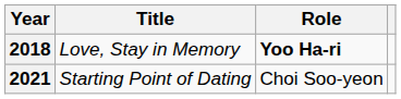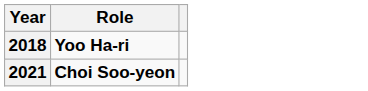- column: Title | Love, Stay in Memory | Starting Point of Dating
2021 | Role: normal -> bold
